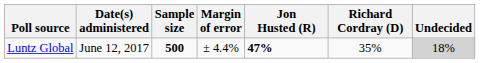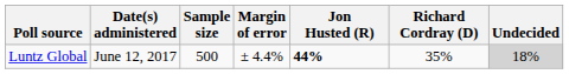Luntz Global | Sample size: bold -> normal
Luntz Global | Jon Husted (R): 47% -> 44%
